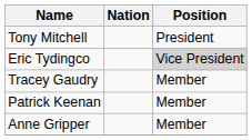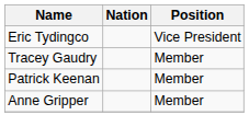- row: Tony Mitchell | President
Eric Tydingco | Position: lightgrey background -> no background
